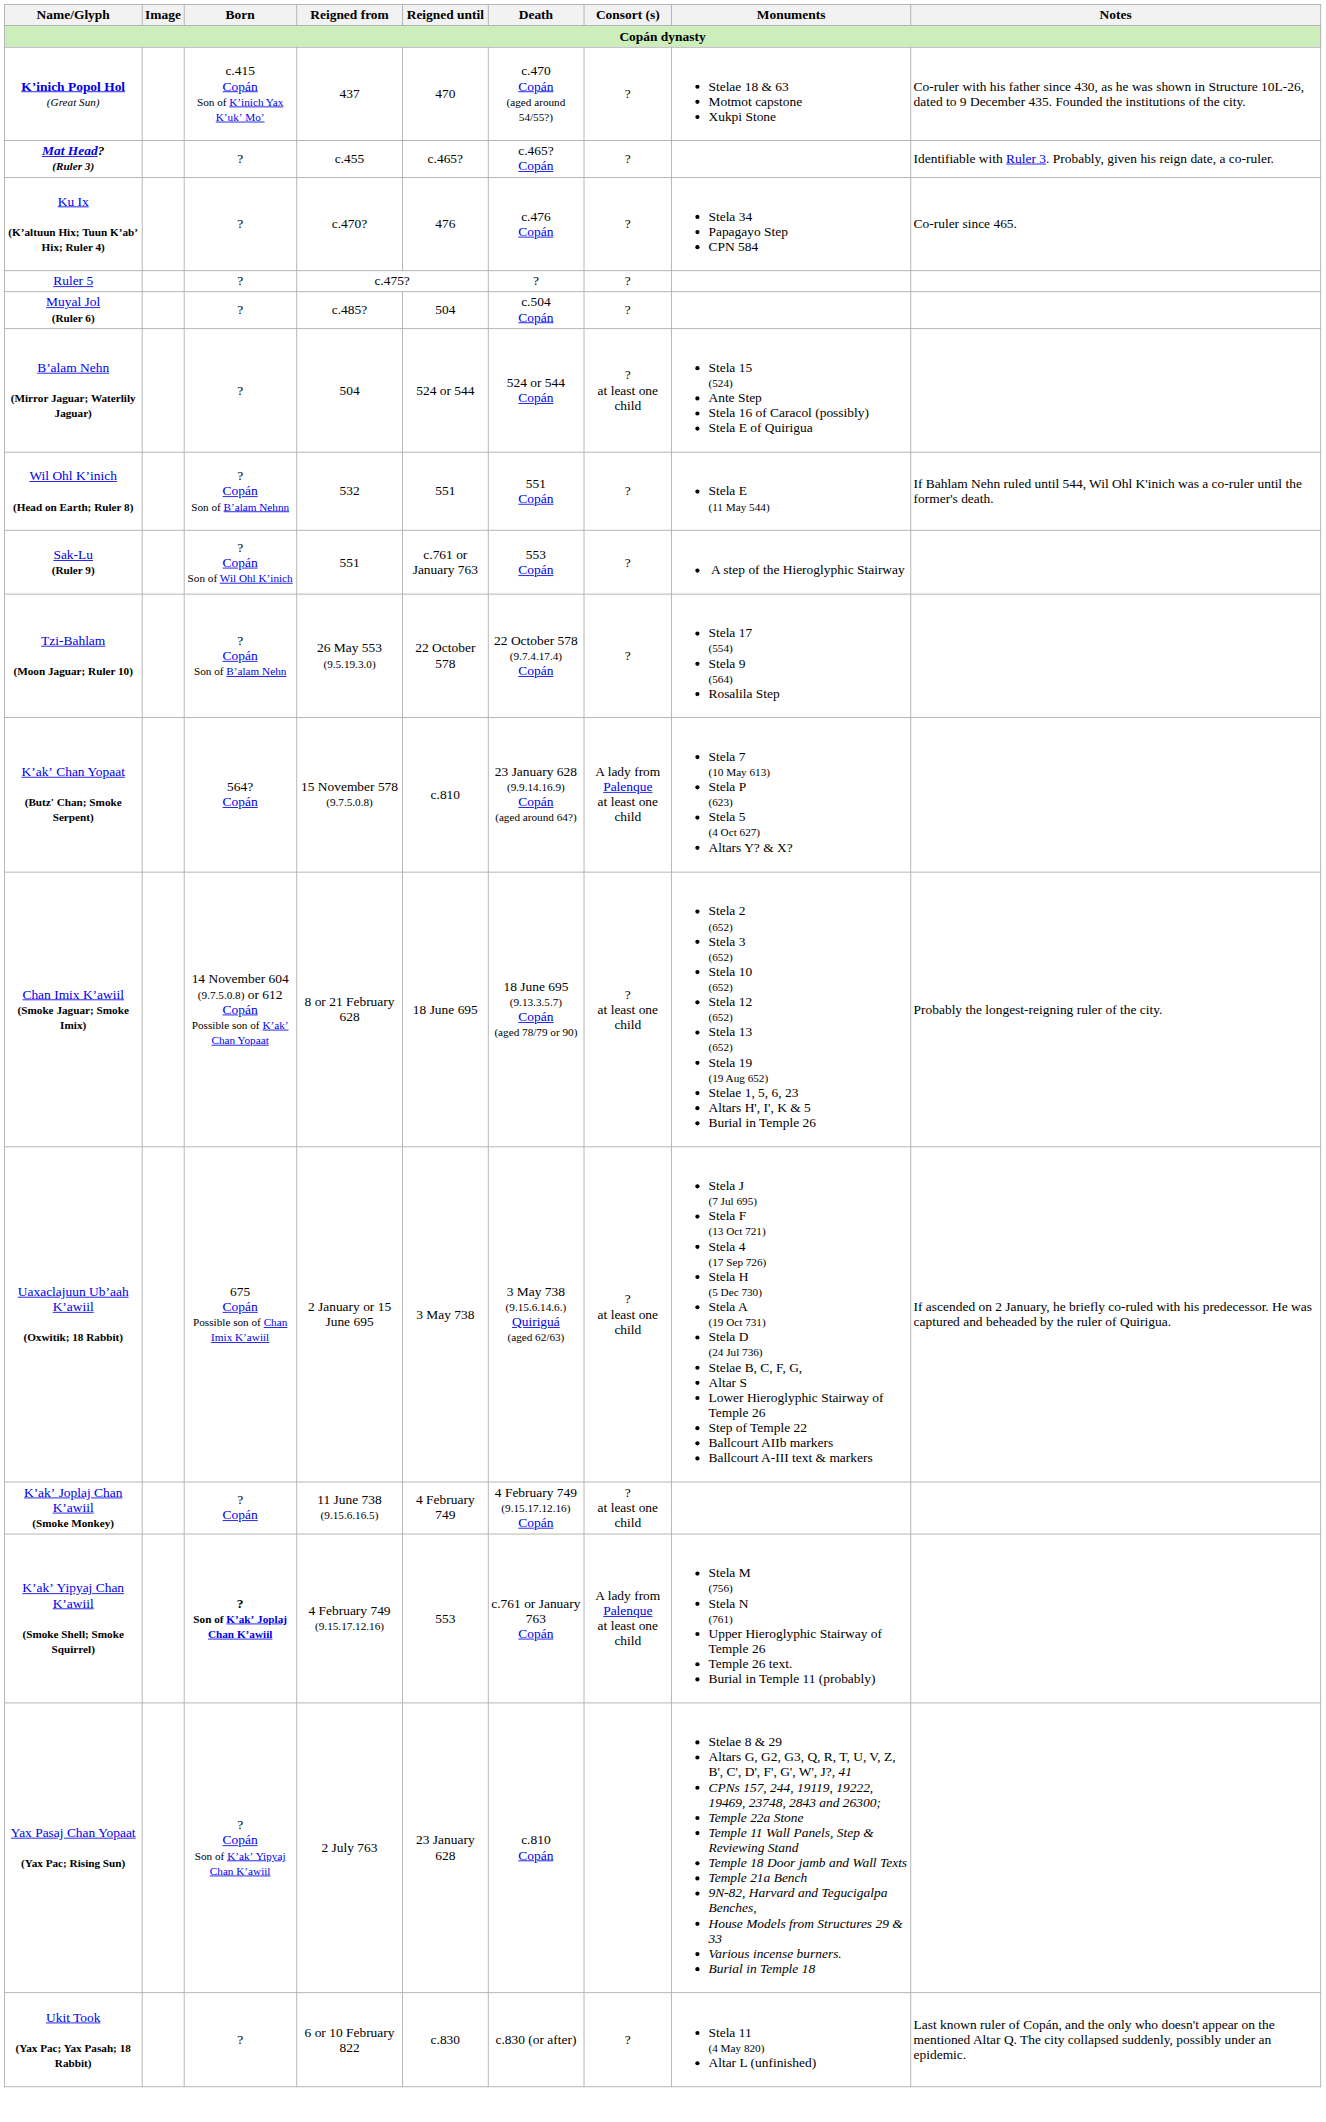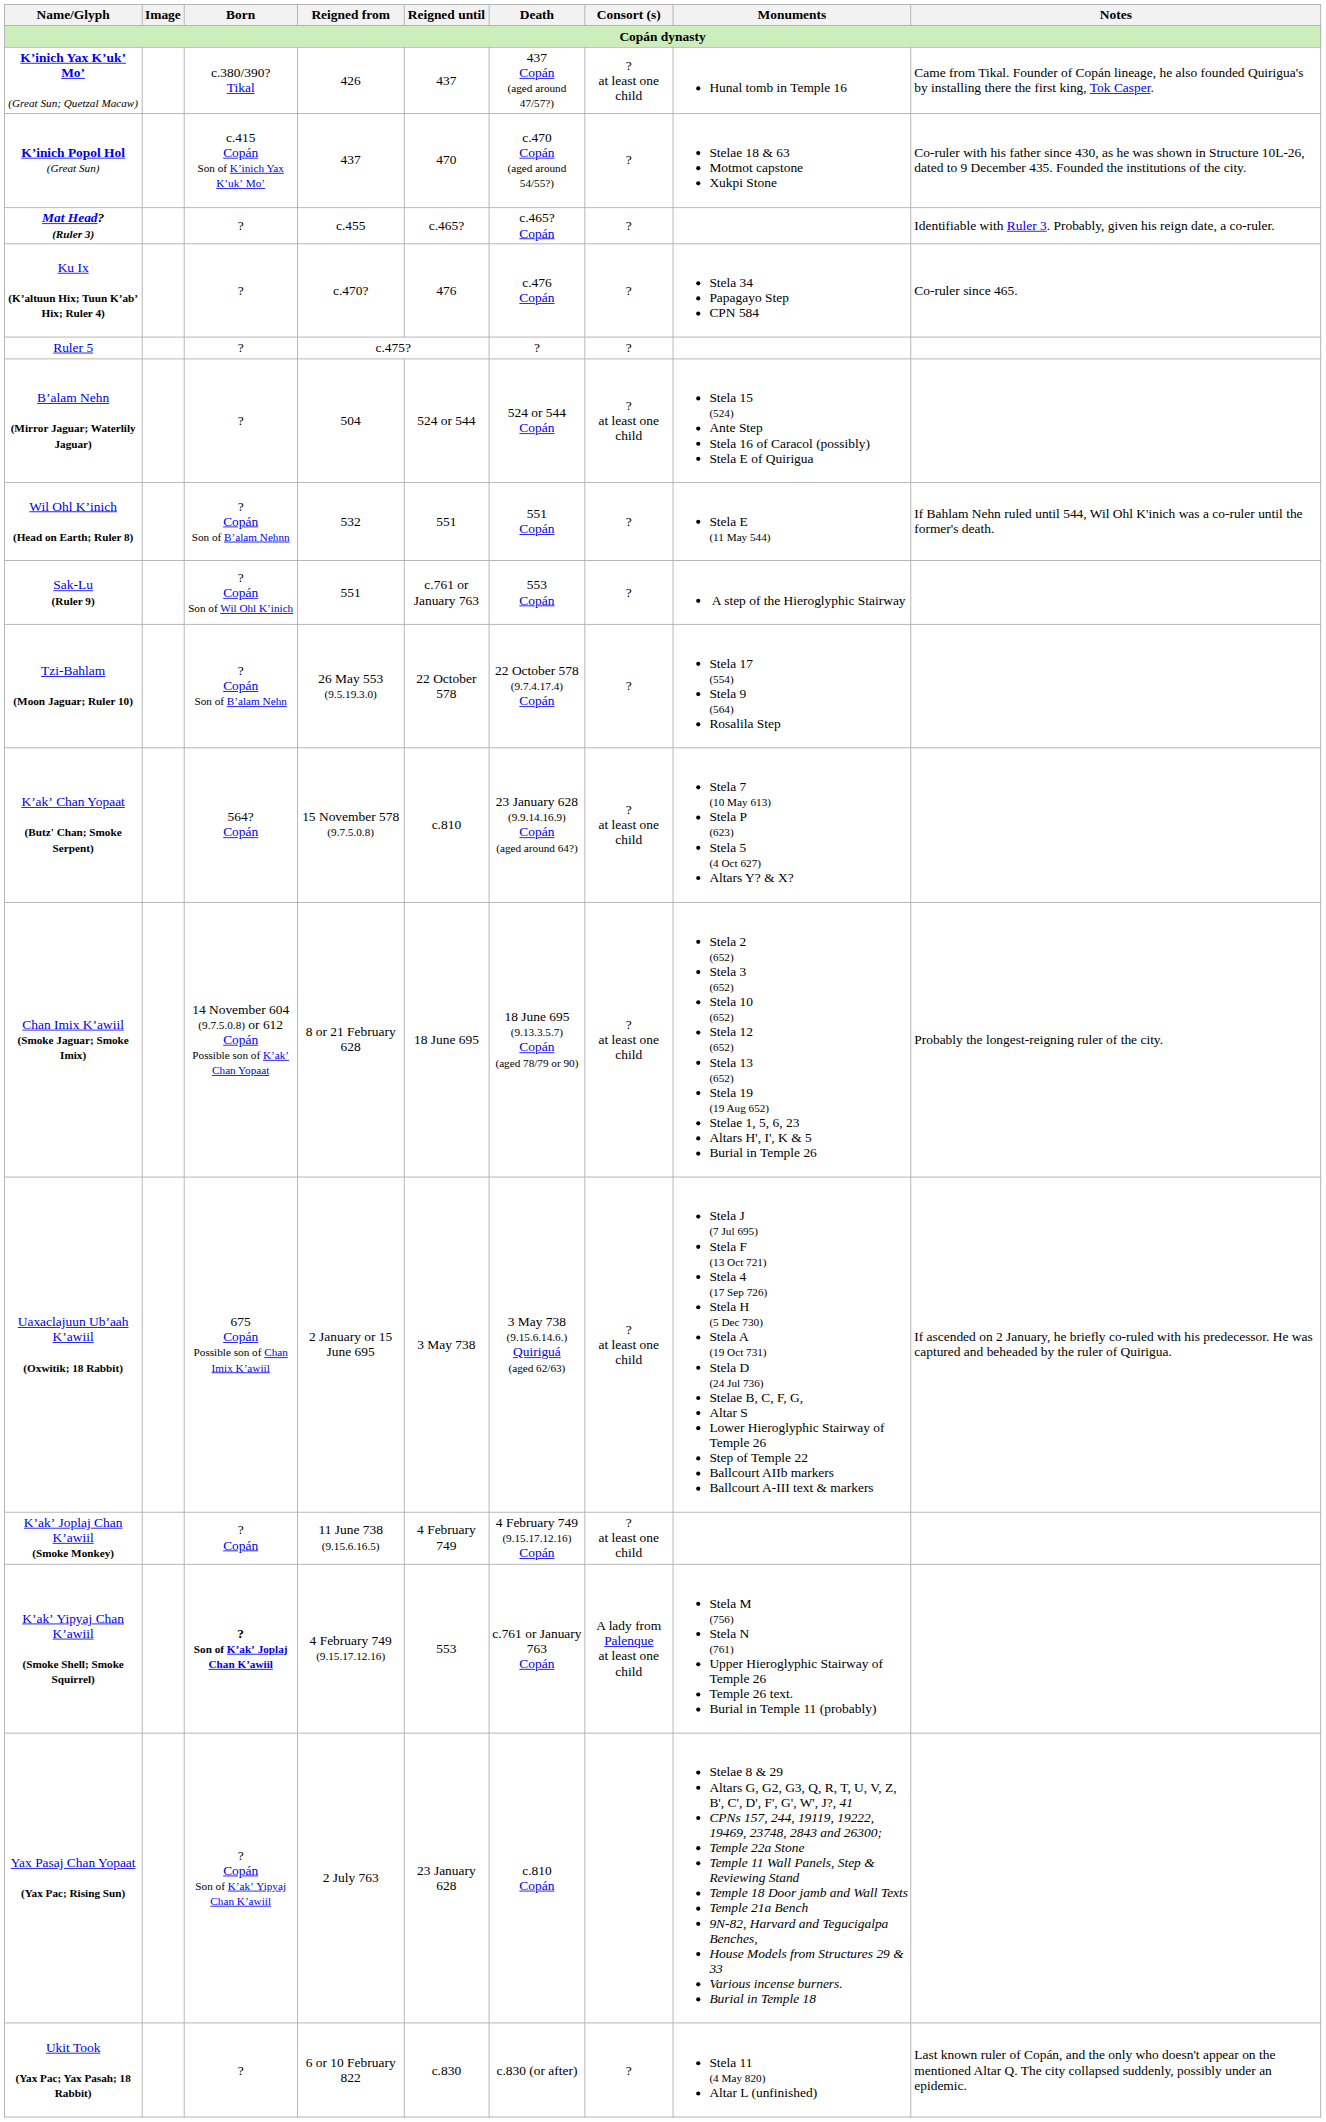+ row: Kʼinich Yax Kʼukʼ Moʼ (Great Sun; Quetzal Macaw) | c.380/390? Tikal | 426 | 437 | 437 Copán (aged around 47/57?) | ? at least one child | Hunal tomb in Temple 16 | Came from Tikal. Founder of Copán lineage, he also founded Quirigua's by installing there the first king, Tok Casper.
- row: Muyal Jol (Ruler 6) | ? | c.485? | 504 | c.504 Copán | ?
Kʼakʼ Chan Yopaat (Butz' Chan; Smoke Serpent) | Consort (s): A lady from Palenque at least one child -> ? at least one child
